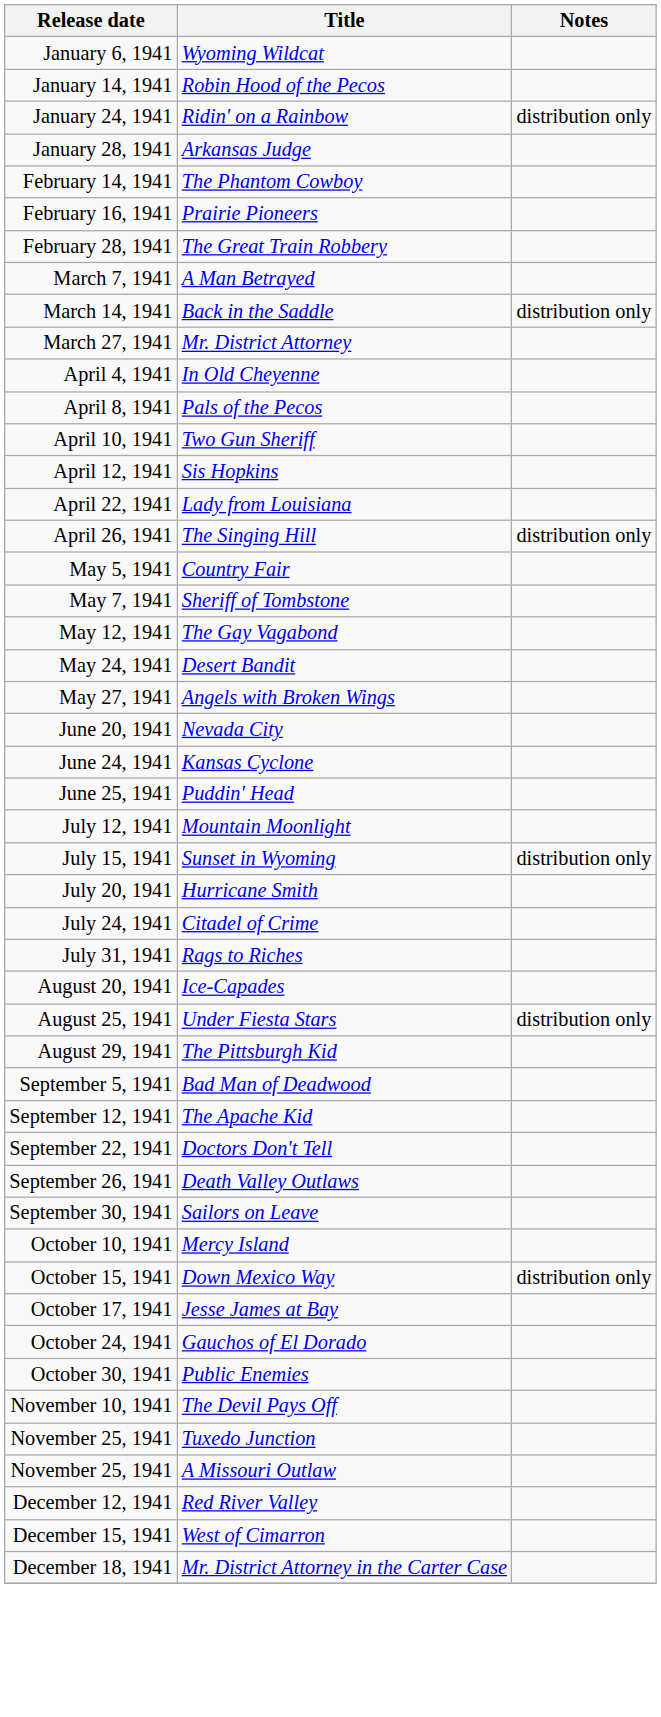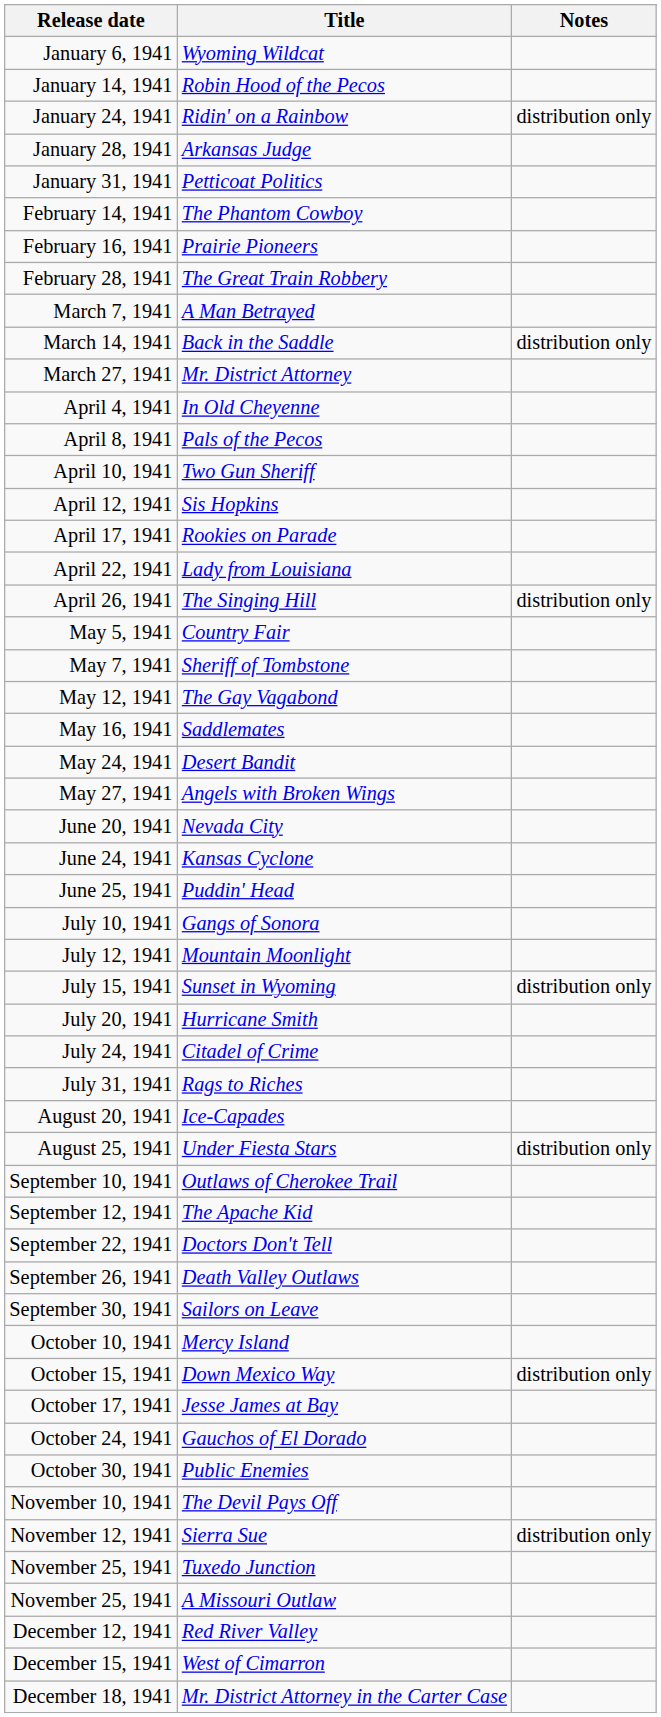+ row: January 31, 1941 | Petticoat Politics
+ row: April 17, 1941 | Rookies on Parade
+ row: May 16, 1941 | Saddlemates
+ row: July 10, 1941 | Gangs of Sonora
- row: August 29, 1941 | The Pittsburgh Kid
- row: September 5, 1941 | Bad Man of Deadwood
+ row: September 10, 1941 | Outlaws of Cherokee Trail
+ row: November 12, 1941 | Sierra Sue | distribution only
